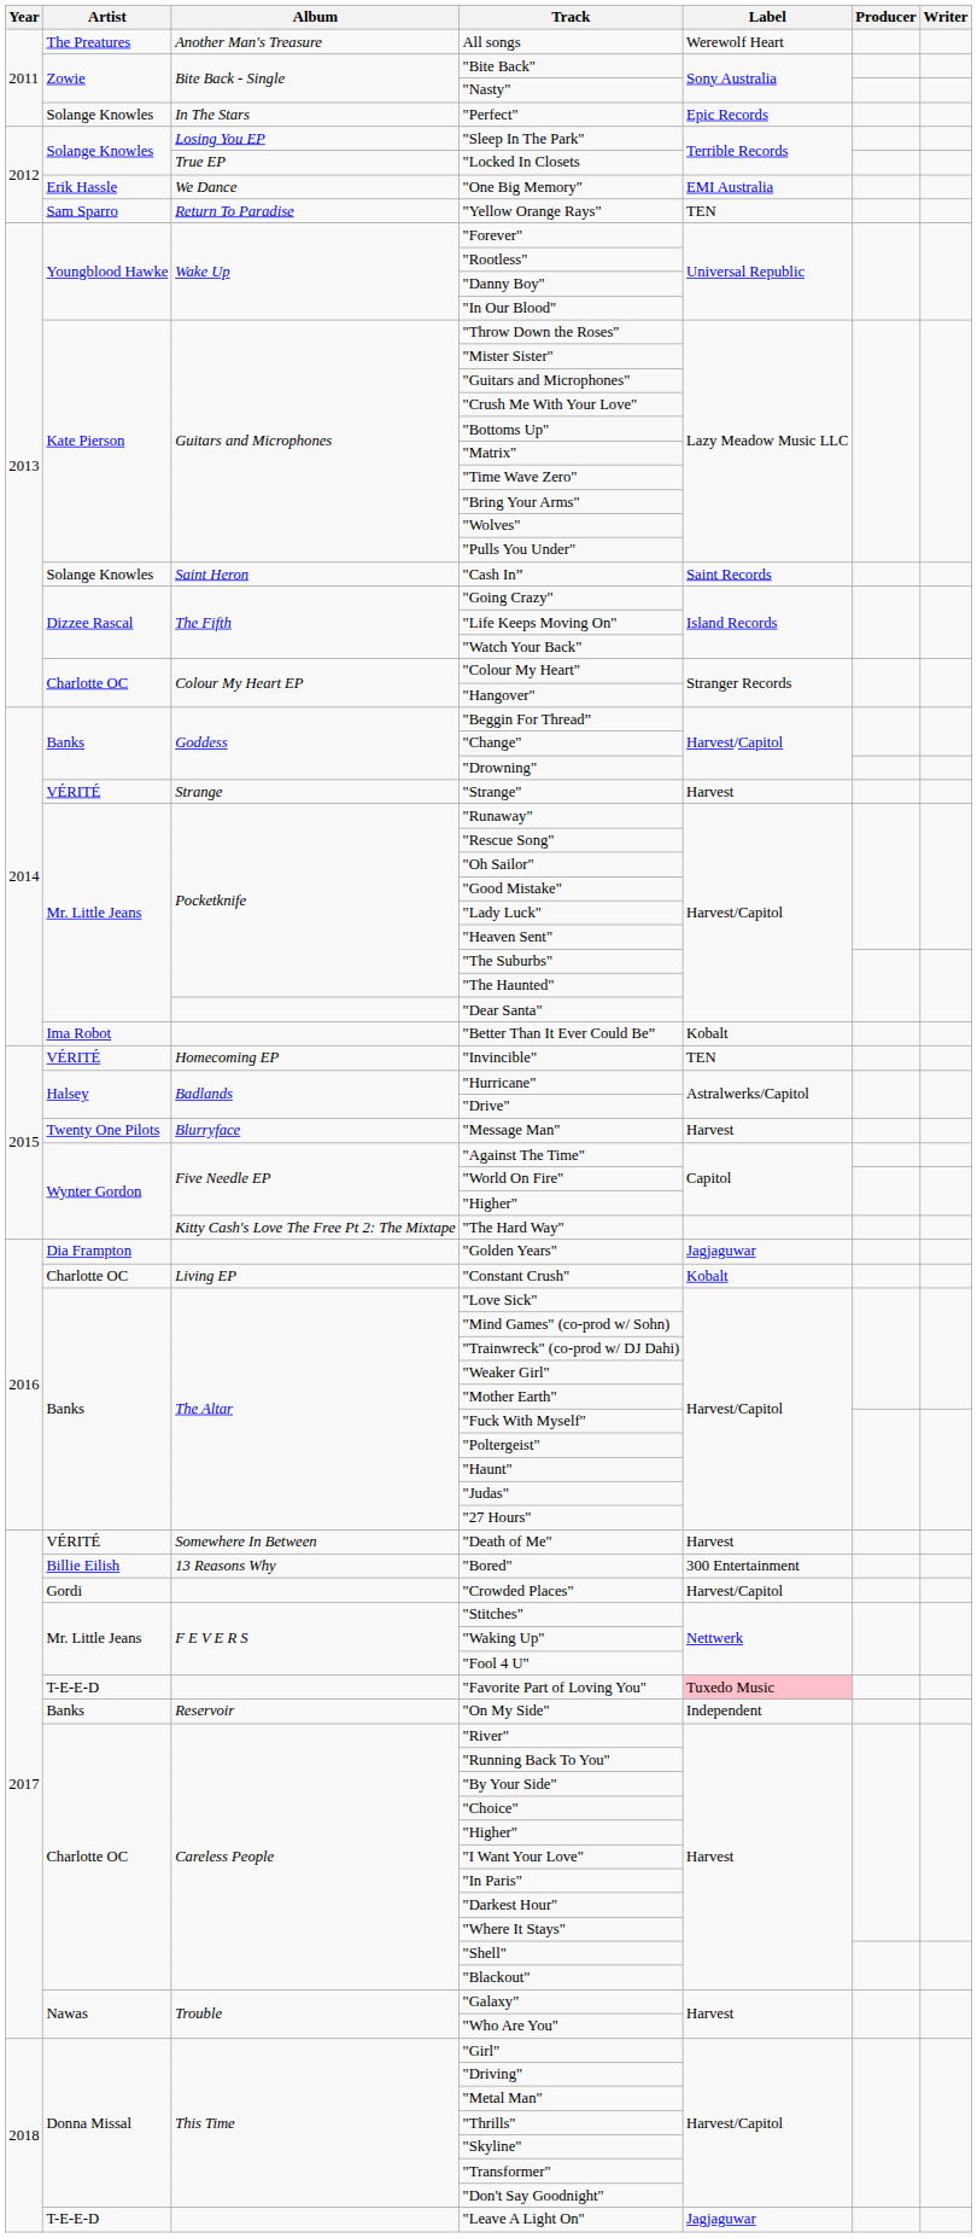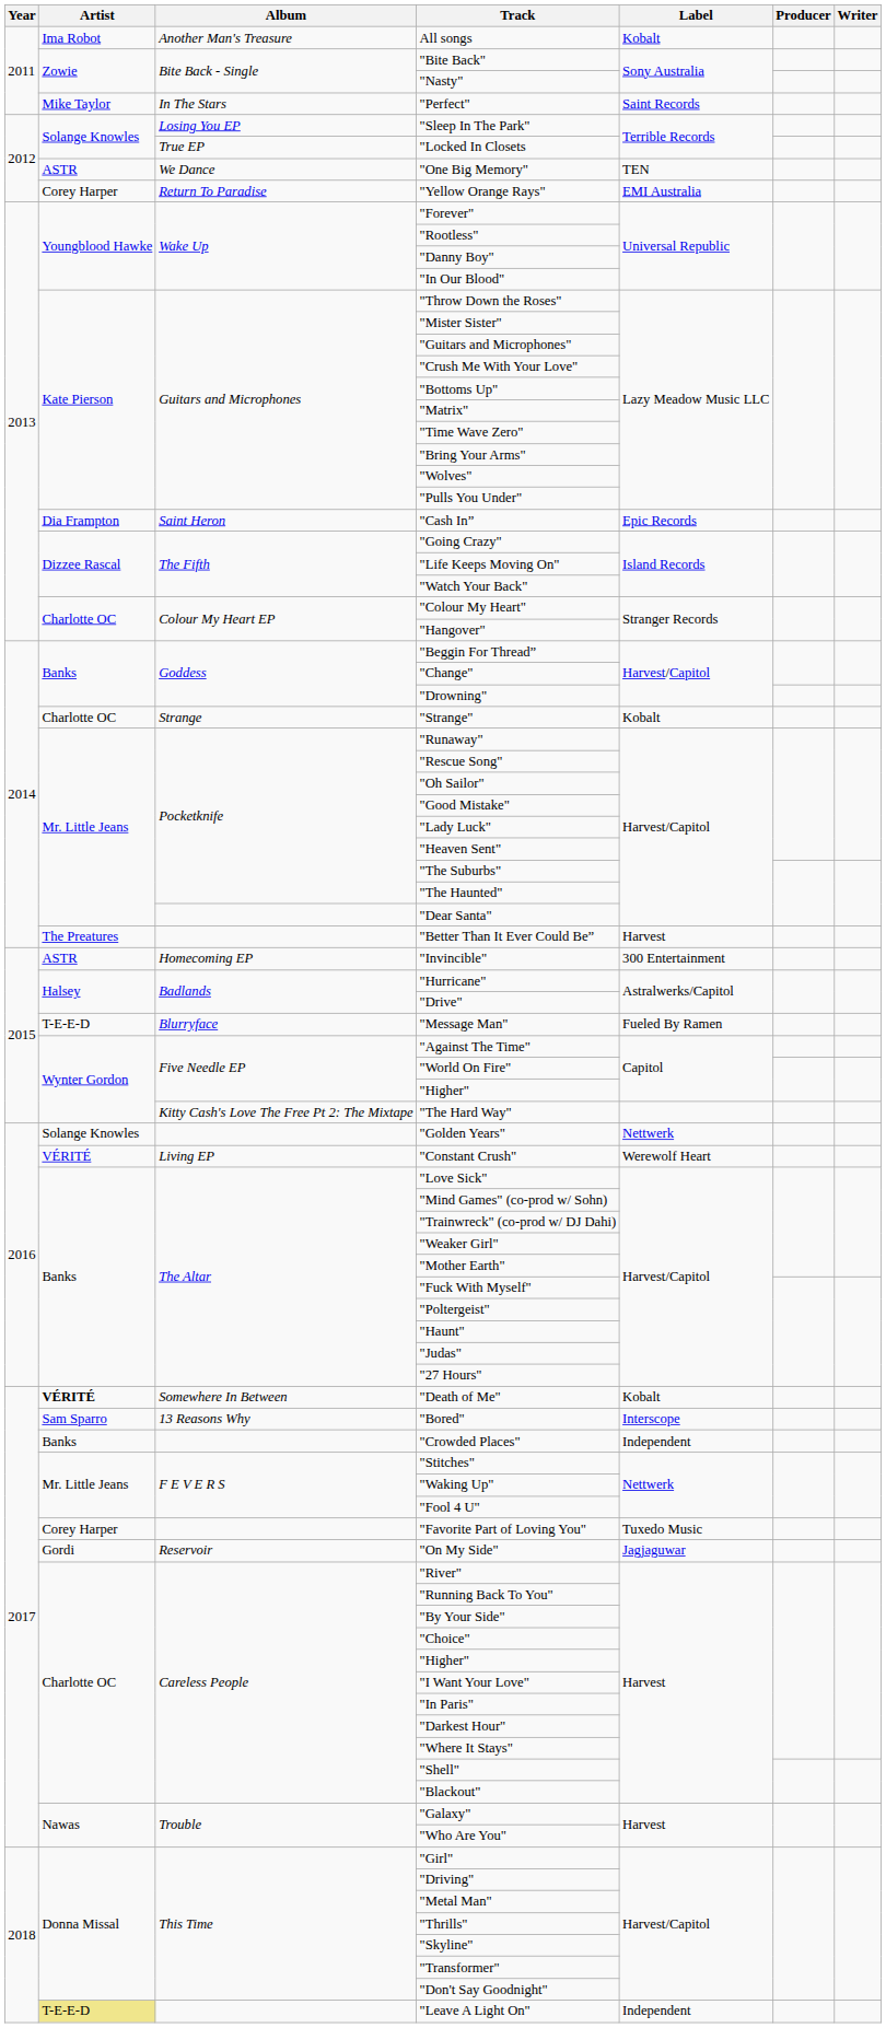All songs | Artist: The Preatures -> Ima Robot
All songs | Label: Werewolf Heart -> Kobalt
"Perfect" | Artist: Solange Knowles -> Mike Taylor
"Perfect" | Label: Epic Records -> Saint Records
"One Big Memory" | Artist: Erik Hassle -> ASTR
"One Big Memory" | Label: EMI Australia -> TEN
"Yellow Orange Rays" | Artist: Sam Sparro -> Corey Harper
"Yellow Orange Rays" | Label: TEN -> EMI Australia
"Cash In” | Artist: Solange Knowles -> Dia Frampton
"Cash In” | Label: Saint Records -> Epic Records
"Strange" | Artist: VÉRITÉ -> Charlotte OC
"Strange" | Label: Harvest -> Kobalt
"Better Than It Ever Could Be” | Artist: Ima Robot -> The Preatures
"Better Than It Ever Could Be” | Label: Kobalt -> Harvest
"Invincible" | Artist: VÉRITÉ -> ASTR
"Invincible" | Label: TEN -> 300 Entertainment
"Message Man" | Artist: Twenty One Pilots -> T-E-E-D
"Message Man" | Label: Harvest -> Fueled By Ramen
"Golden Years" | Artist: Dia Frampton -> Solange Knowles
"Golden Years" | Label: Jagjaguwar -> Nettwerk
"Constant Crush" | Artist: Charlotte OC -> VÉRITÉ
"Constant Crush" | Label: Kobalt -> Werewolf Heart
"Death of Me" | Artist: normal -> bold
"Death of Me" | Label: Harvest -> Kobalt
"Bored" | Artist: Billie Eilish -> Sam Sparro
"Bored" | Label: 300 Entertainment -> Interscope
"Crowded Places" | Artist: Gordi -> Banks
"Crowded Places" | Label: Harvest/Capitol -> Independent
"Favorite Part of Loving You" | Artist: T-E-E-D -> Corey Harper
"Favorite Part of Loving You" | Label: pink background -> no background
"On My Side" | Artist: Banks -> Gordi
"On My Side" | Label: Independent -> Jagjaguwar
"Leave A Light On" | Artist: no background -> khaki background
"Leave A Light On" | Label: Jagjaguwar -> Independent
